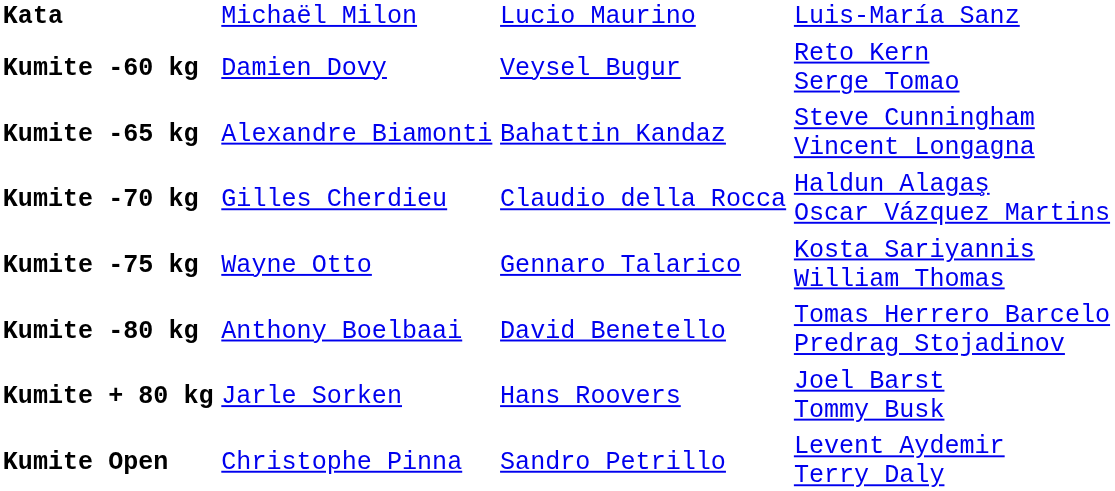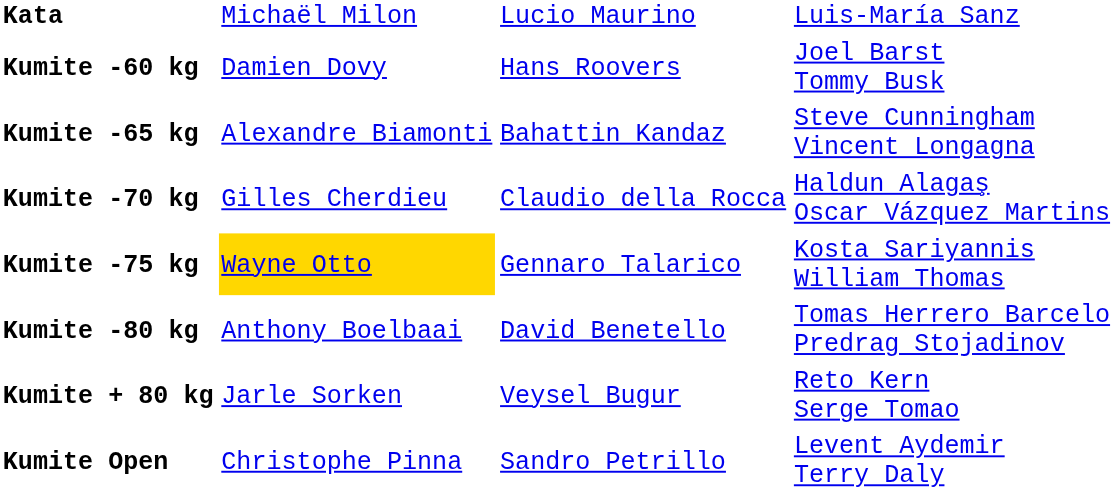Kumite -60 kg | column 3: Veysel Bugur -> Hans Roovers
Kumite -60 kg | column 4: Reto Kern Serge Tomao -> Joel Barst Tommy Busk
Kumite -75 kg | column 2: no background -> gold background
Kumite + 80 kg | column 3: Hans Roovers -> Veysel Bugur
Kumite + 80 kg | column 4: Joel Barst Tommy Busk -> Reto Kern Serge Tomao
